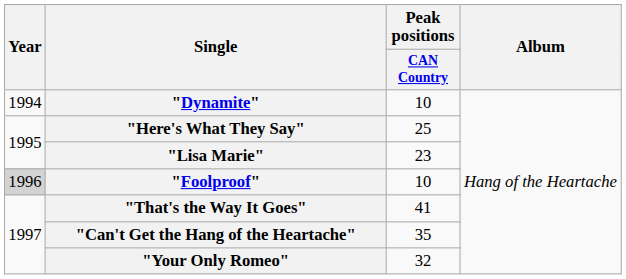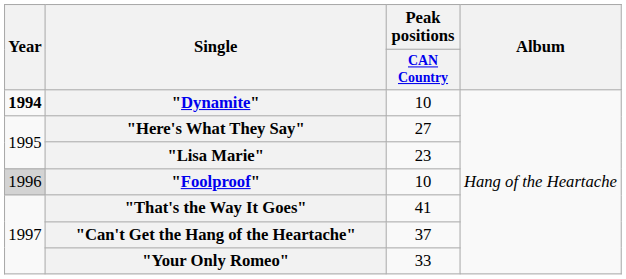"Dynamite" | Year: normal -> bold
"Here's What They Say" | Peak positions / CAN Country: 25 -> 27
"Can't Get the Hang of the Heartache" | Peak positions / CAN Country: 35 -> 37
"Your Only Romeo" | Peak positions / CAN Country: 32 -> 33
